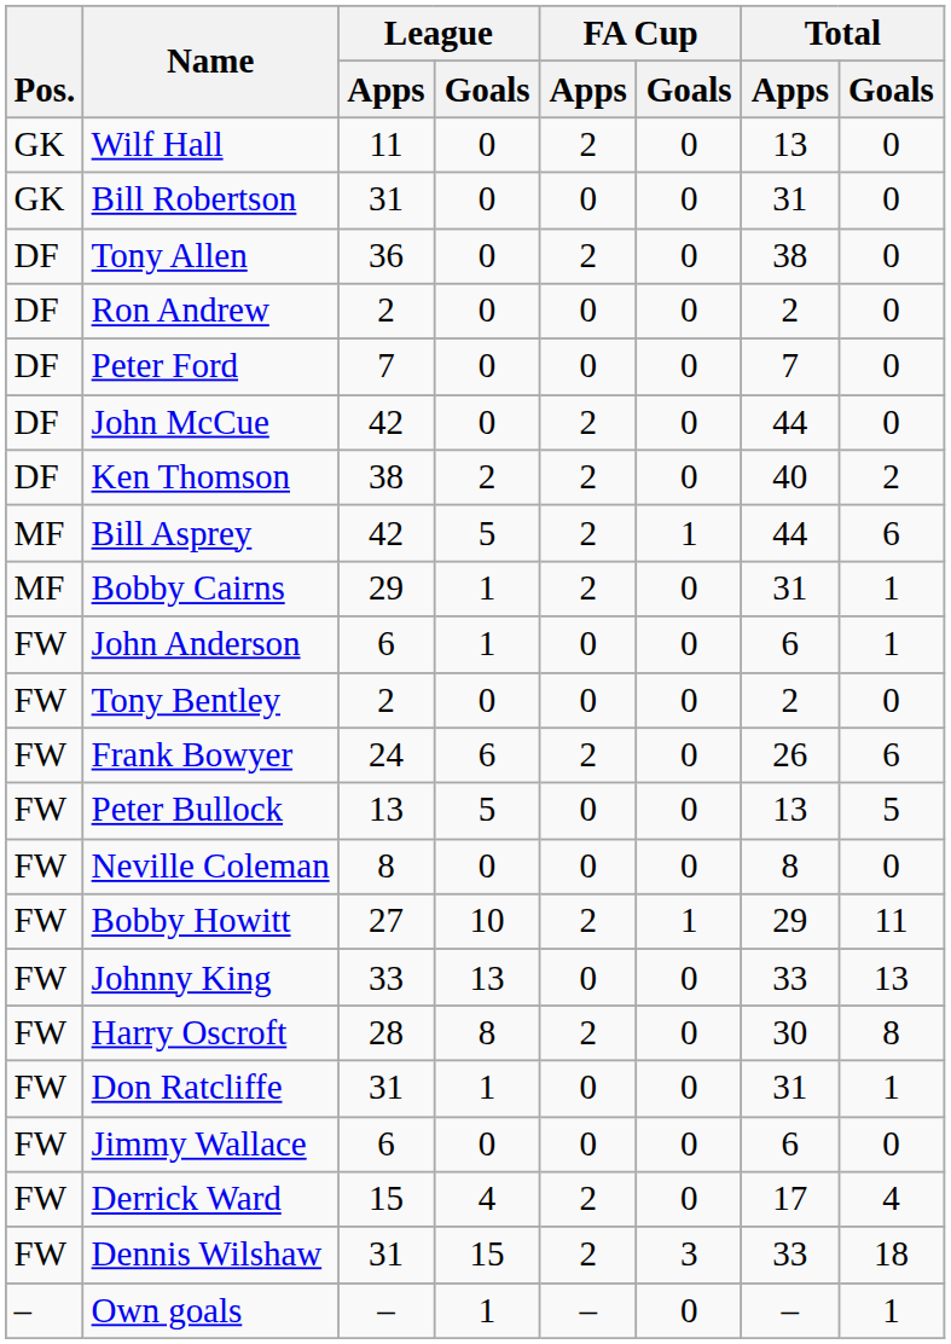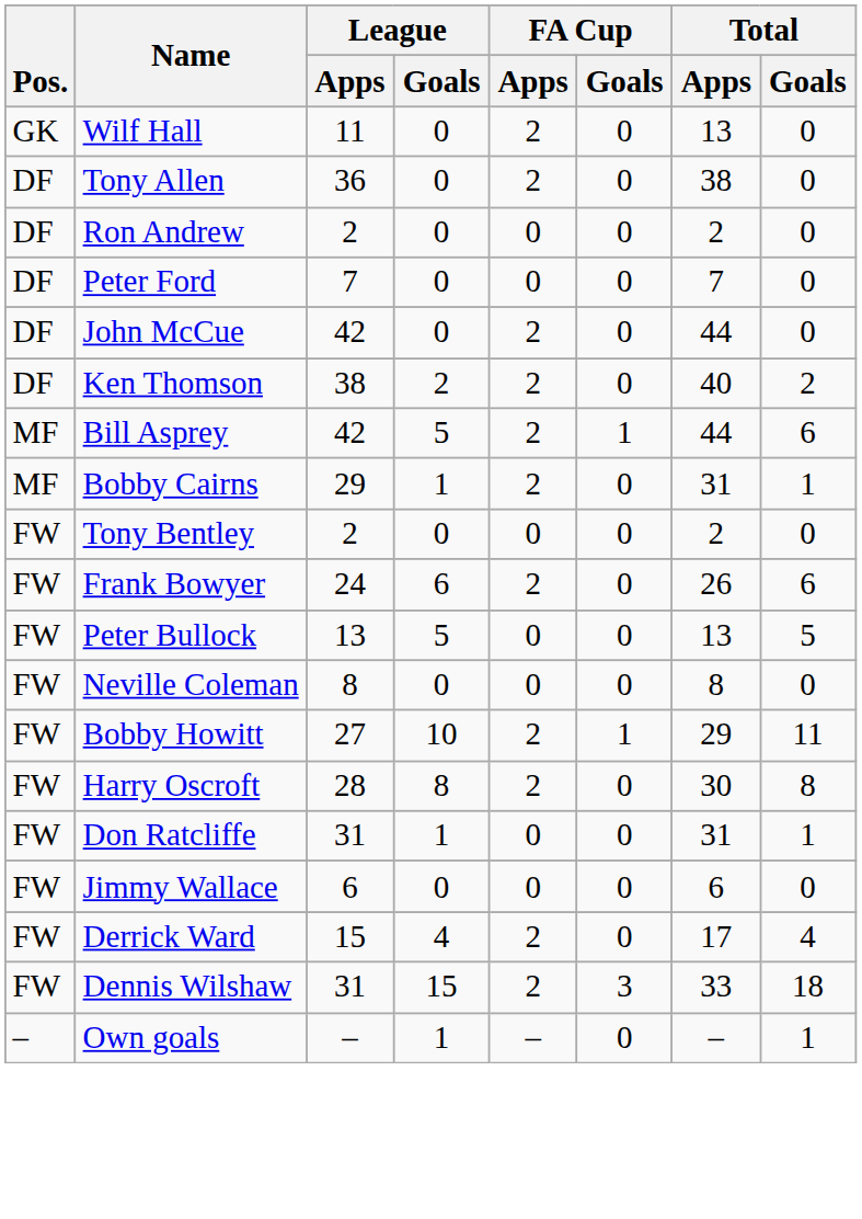- row: GK | Bill Robertson | 31 | 0 | 0 | 0 | 31 | 0
- row: FW | John Anderson | 6 | 1 | 0 | 0 | 6 | 1
- row: FW | Johnny King | 33 | 13 | 0 | 0 | 33 | 13
